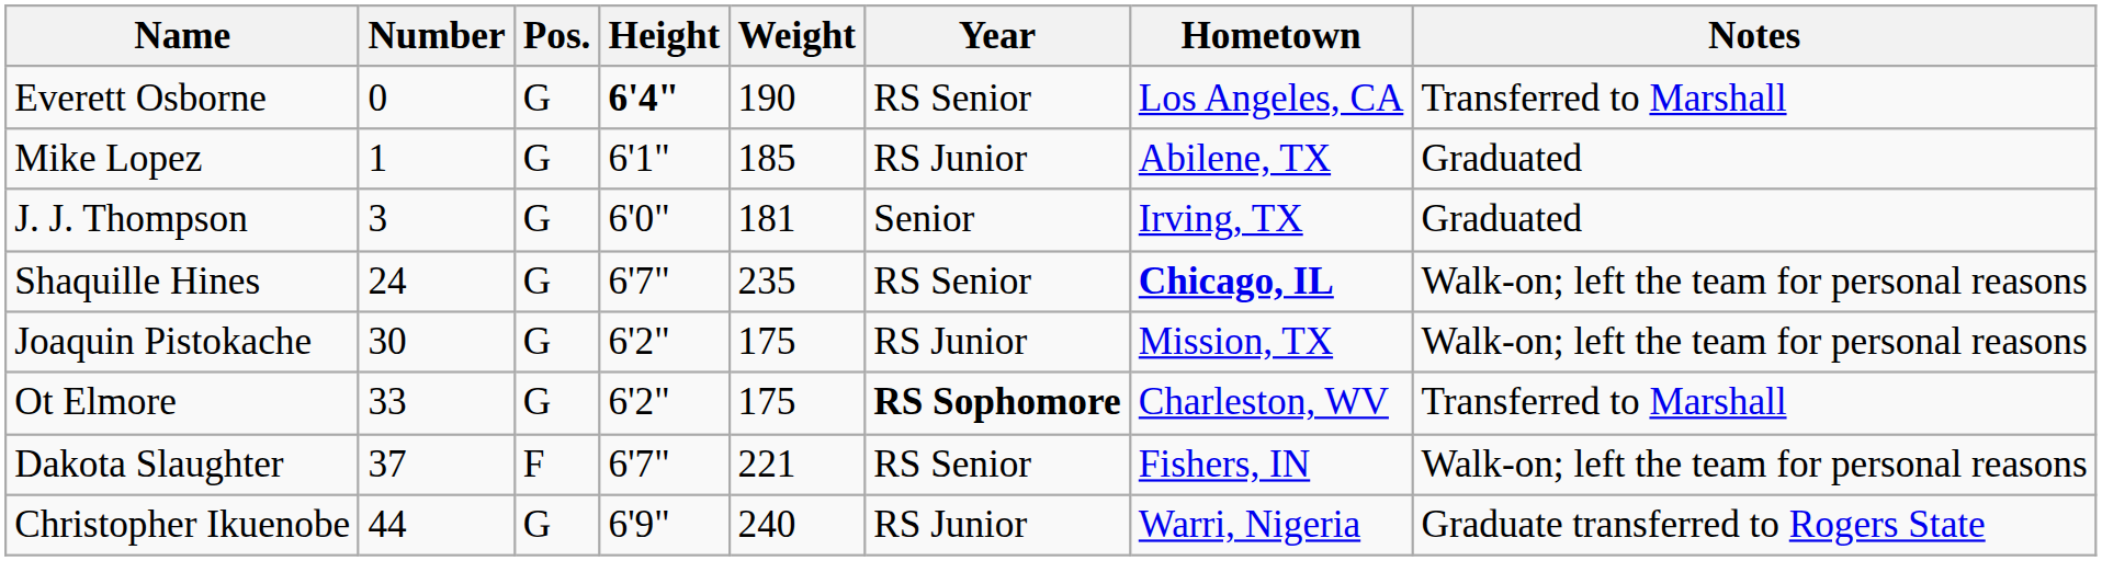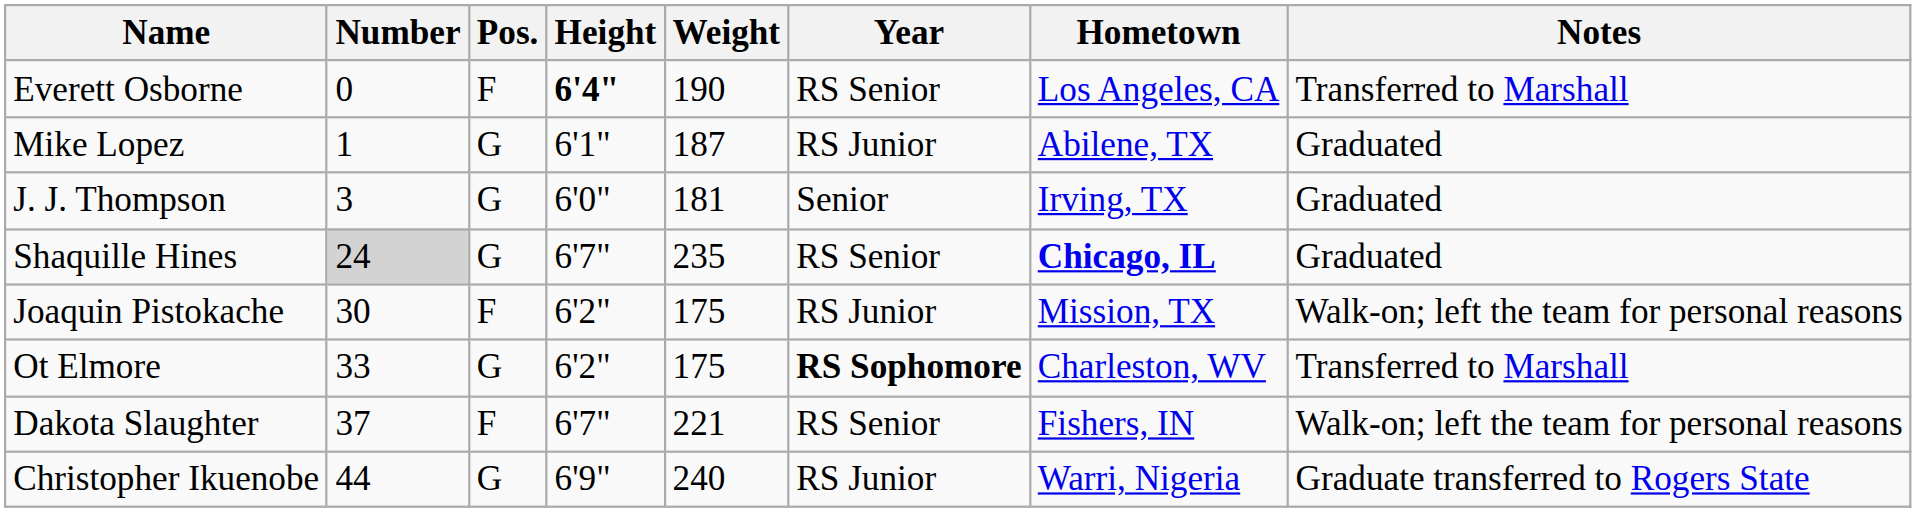Everett Osborne | Pos.: G -> F
Mike Lopez | Weight: 185 -> 187
Shaquille Hines | Number: no background -> lightgrey background
Shaquille Hines | Notes: Walk-on; left the team for personal reasons -> Graduated
Joaquin Pistokache | Pos.: G -> F
